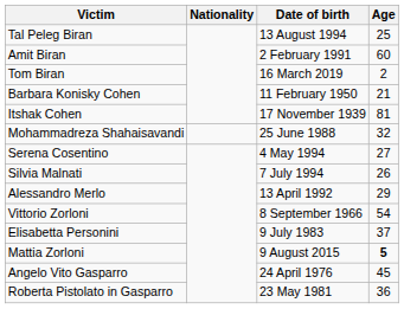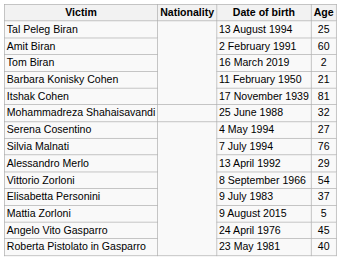Silvia Malnati | Age: 26 -> 76
Mattia Zorloni | Age: bold -> normal
Roberta Pistolato in Gasparro | Age: 36 -> 40
